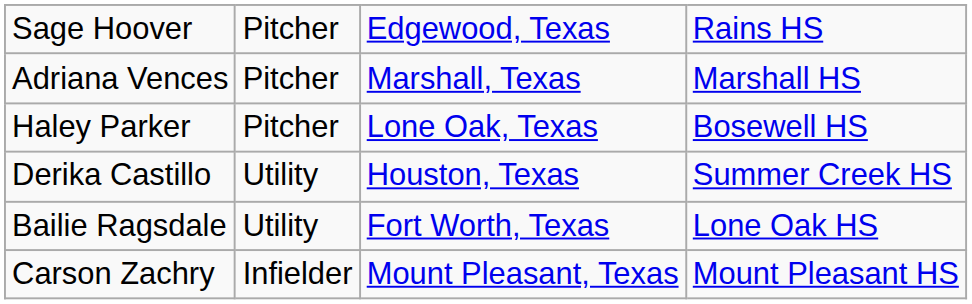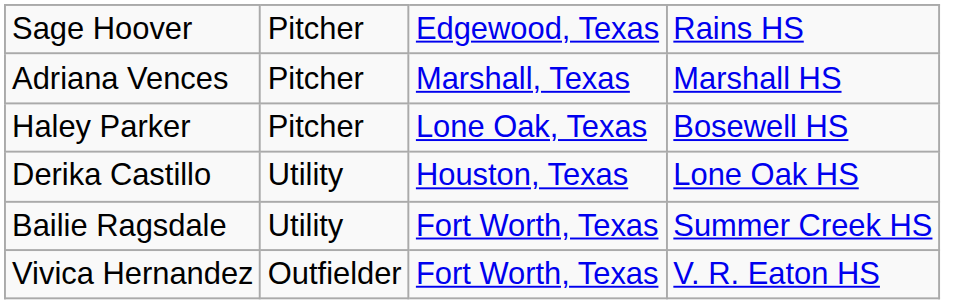Derika Castillo | column 4: Summer Creek HS -> Lone Oak HS
Bailie Ragsdale | column 4: Lone Oak HS -> Summer Creek HS
+ row: Vivica Hernandez | Outfielder | Fort Worth, Texas | V. R. Eaton HS
- row: Carson Zachry | Infielder | Mount Pleasant, Texas | Mount Pleasant HS
